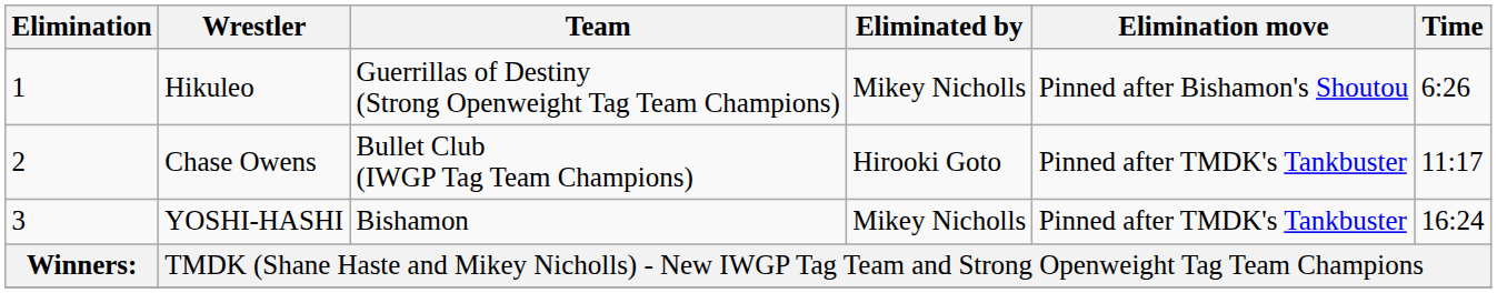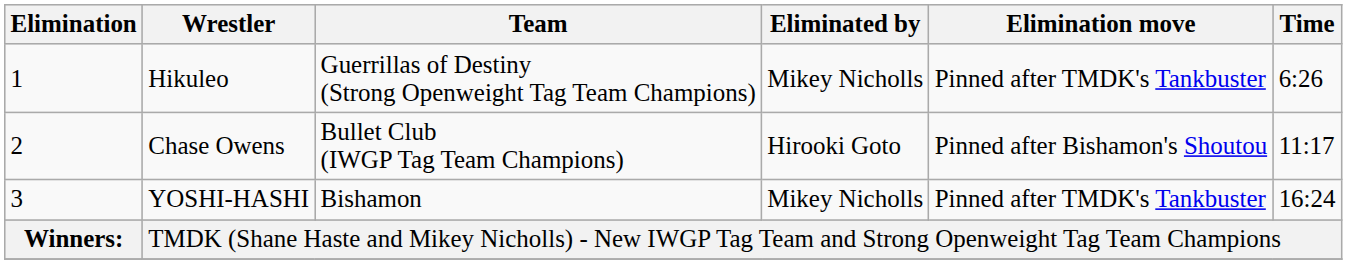Hikuleo | Elimination move: Pinned after Bishamon's Shoutou -> Pinned after TMDK's Tankbuster
Chase Owens | Elimination move: Pinned after TMDK's Tankbuster -> Pinned after Bishamon's Shoutou
